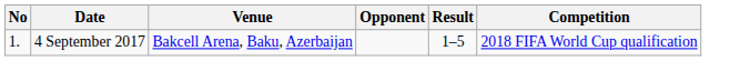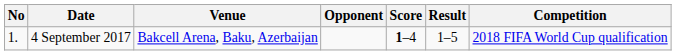+ column: Score | 1–4
